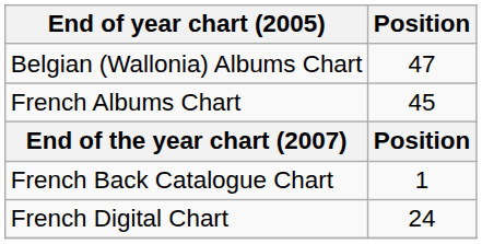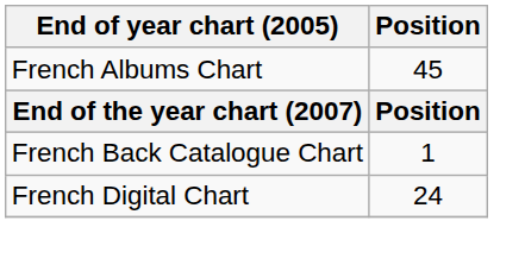- row: Belgian (Wallonia) Albums Chart | 47
